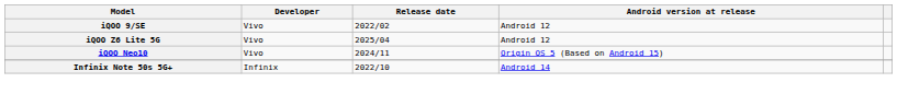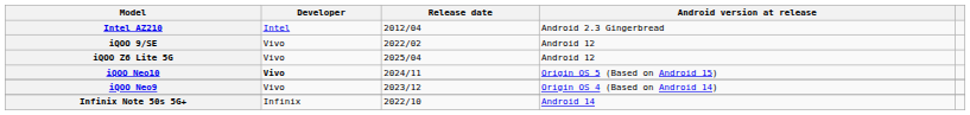+ row: Intel AZ210 | Intel | 2012/04 | Android 2.3 Gingerbread
iQOO Neo10 | Developer: normal -> bold
+ row: iQOO Neo9 | Vivo | 2023/12 | Origin OS 4 (Based on Android 14)
